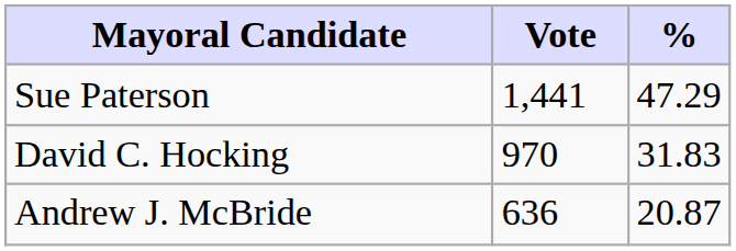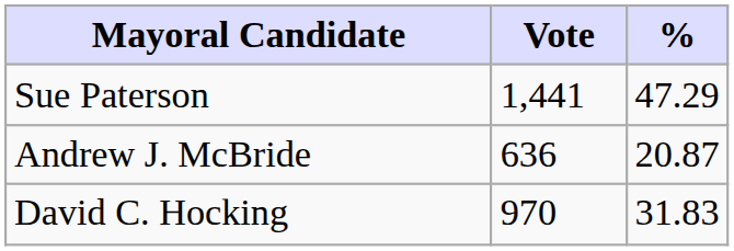rows swapped: David C. Hocking <-> Andrew J. McBride
